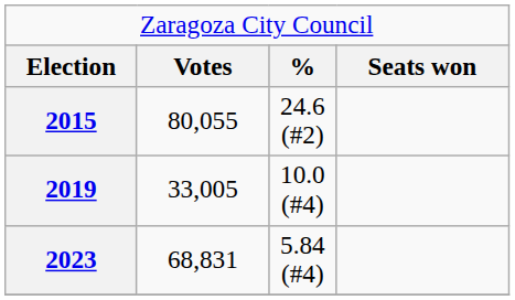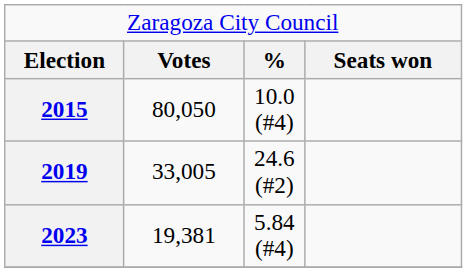2015 | column 2: 80,055 -> 80,050
2015 | column 3: 24.6 (#2) -> 10.0 (#4)
2019 | column 3: 10.0 (#4) -> 24.6 (#2)
2023 | column 2: 68,831 -> 19,381
